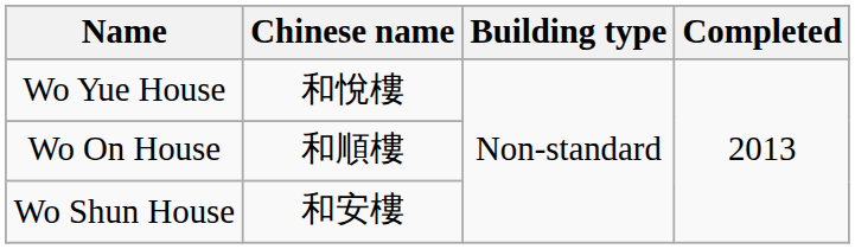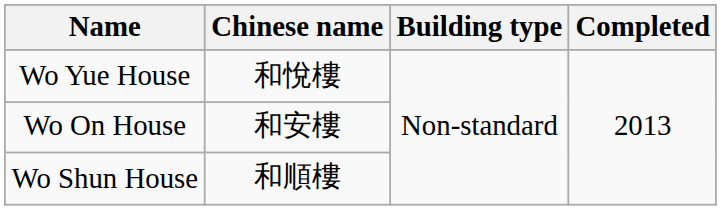Wo On House | Chinese name: 和順樓 -> 和安樓
Wo Shun House | Chinese name: 和安樓 -> 和順樓
